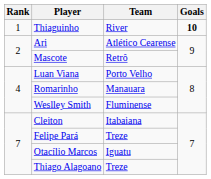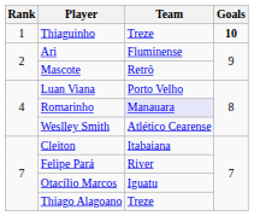Thiaguinho | Team: River -> Treze
Ari | Team: Atlético Cearense -> Fluminense
Romarinho | Team: no background -> lavender background
Weslley Smith | Team: Fluminense -> Atlético Cearense
Felipe Pará | Team: Treze -> River
